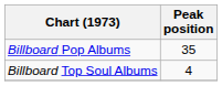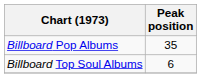Billboard Top Soul Albums | Peak position: 4 -> 6
